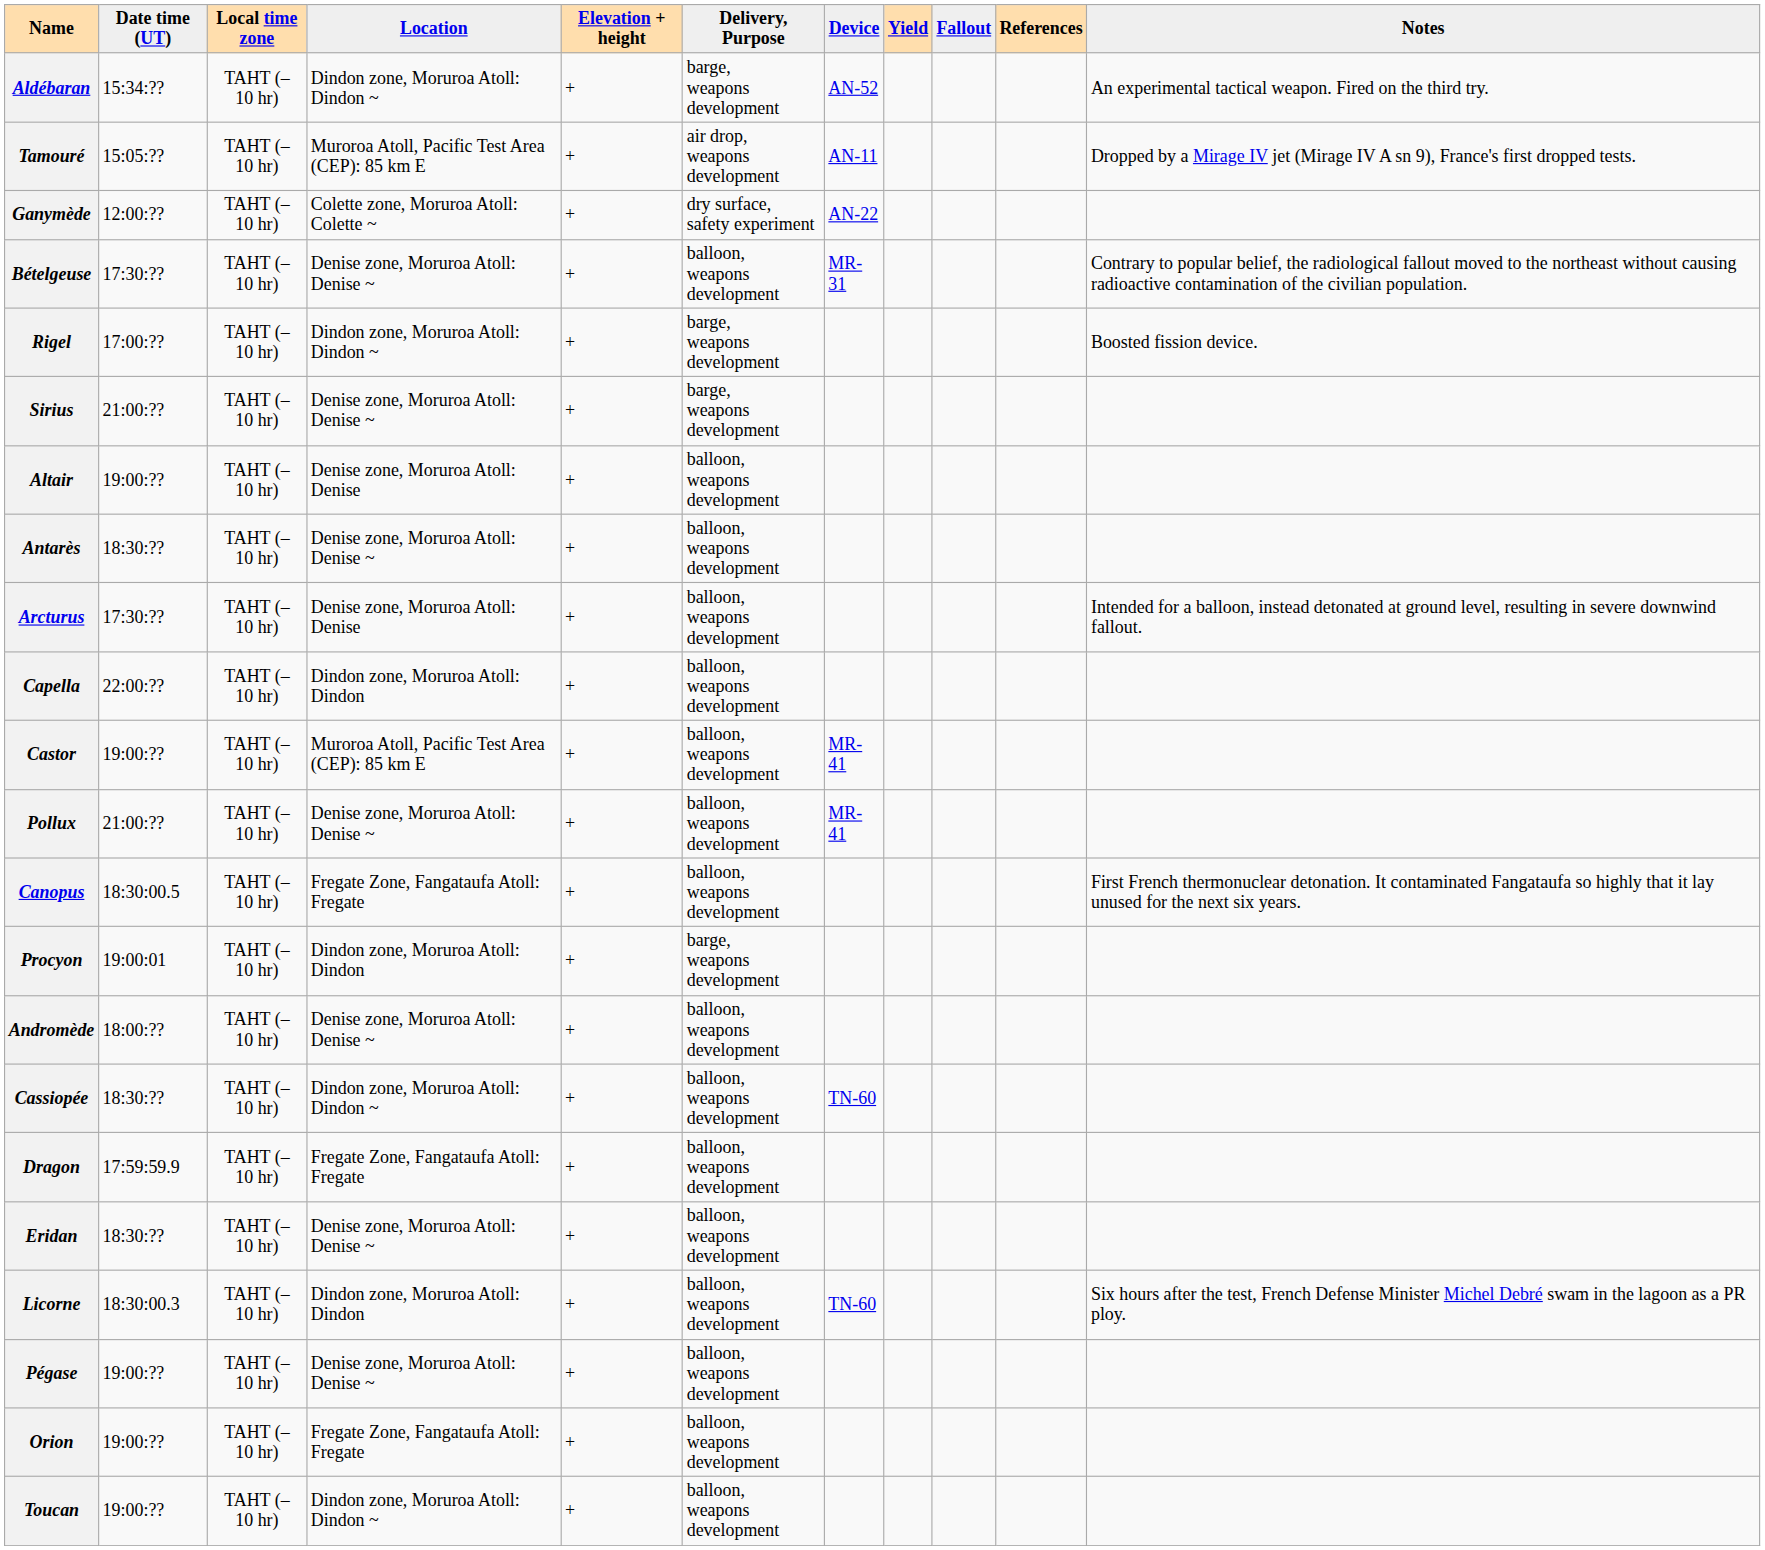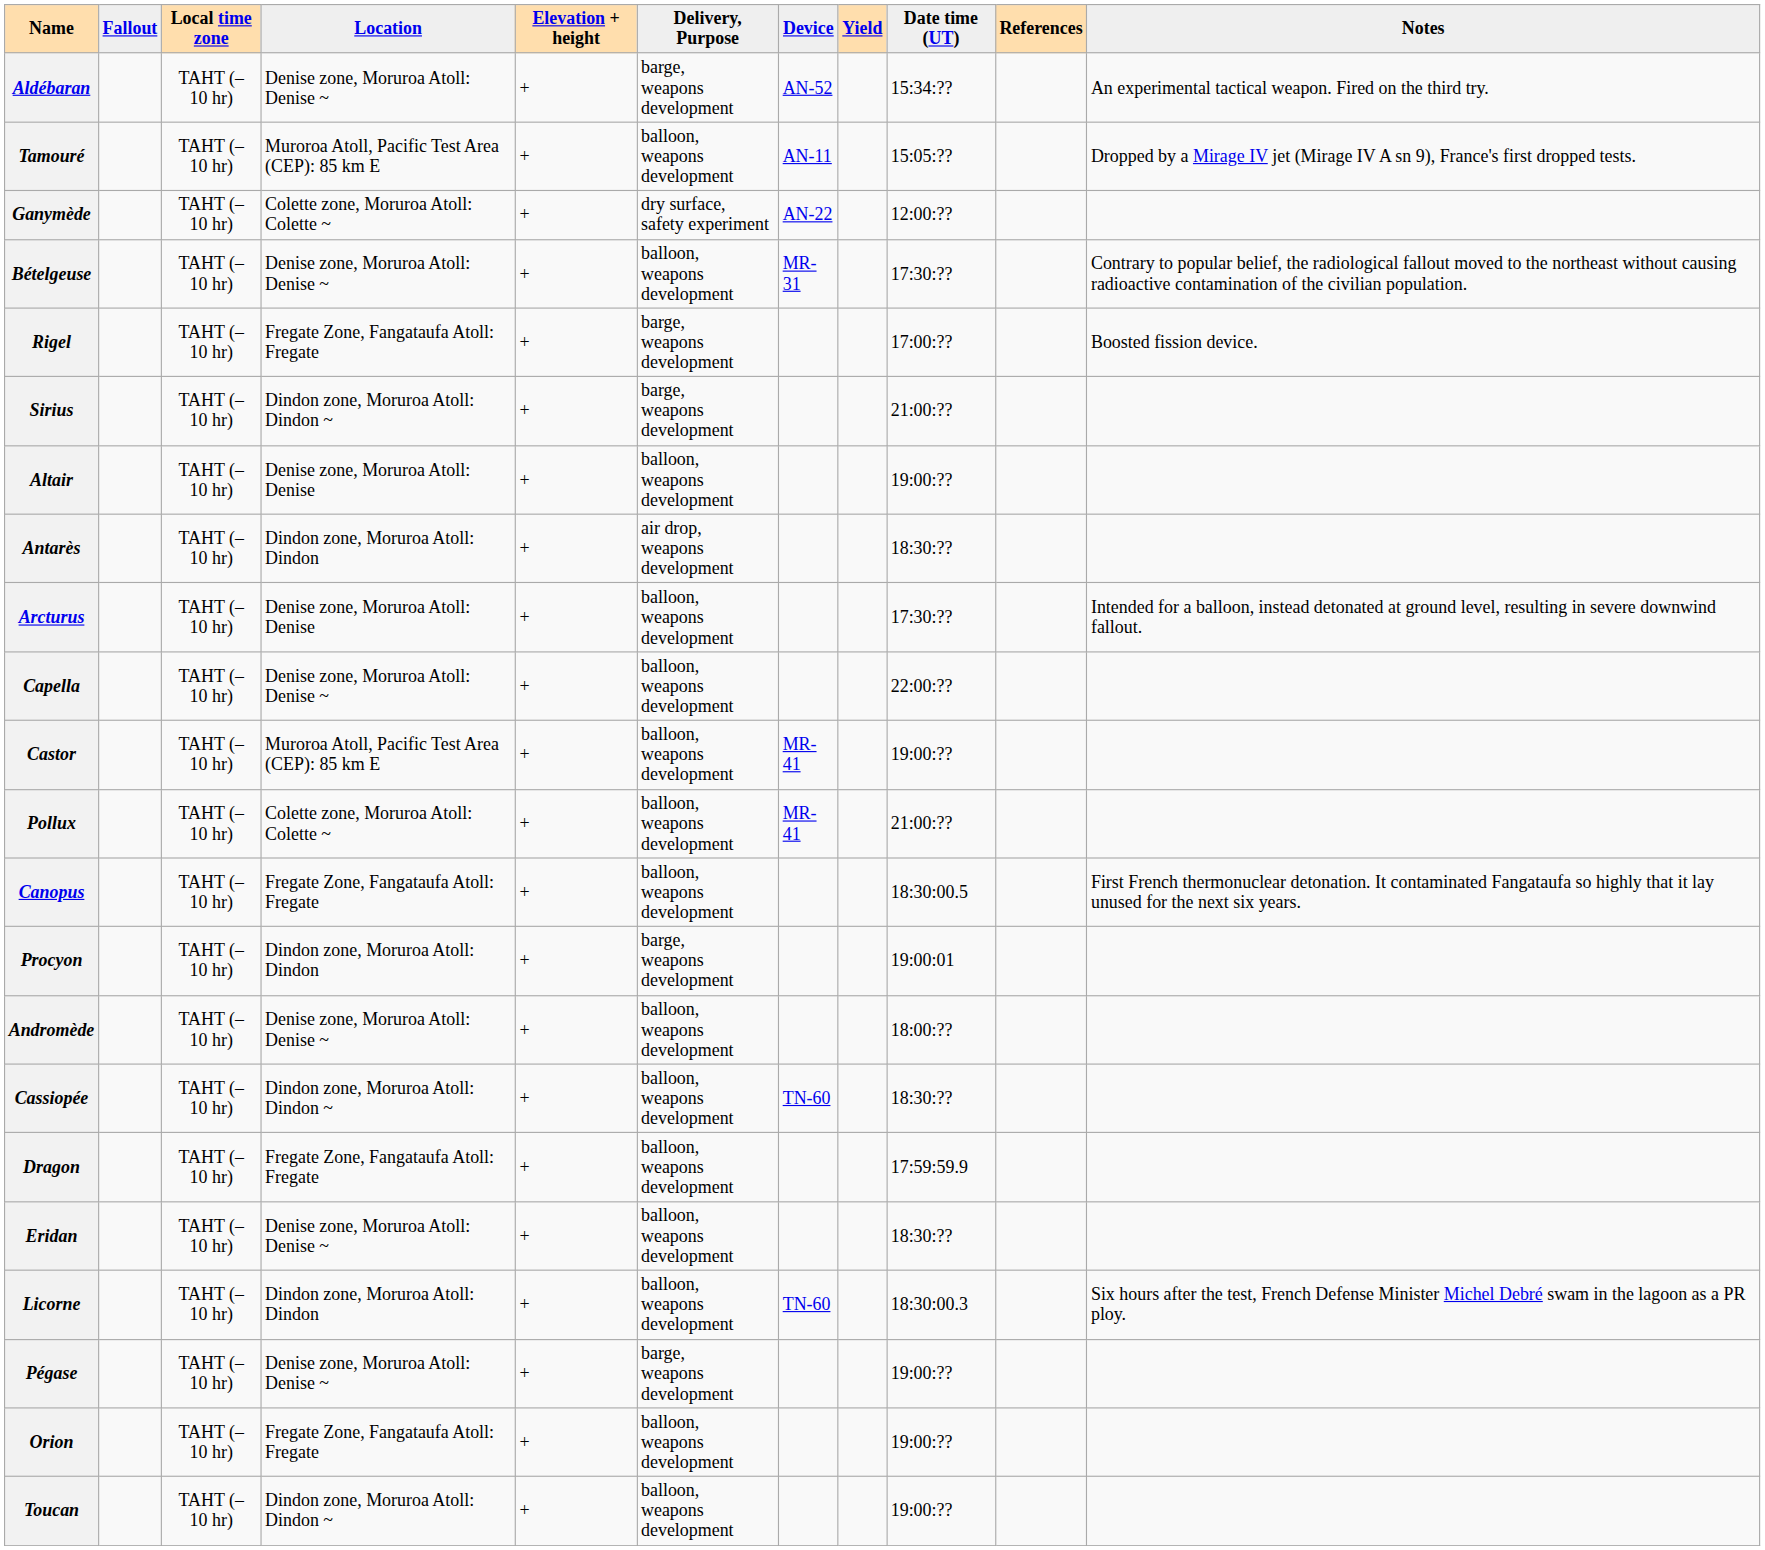columns swapped: Date time (UT) <-> Fallout
Aldébaran | Location: Dindon zone, Moruroa Atoll: Dindon ~ -> Denise zone, Moruroa Atoll: Denise ~
Tamouré | Delivery, Purpose: air drop, weapons development -> balloon, weapons development
Rigel | Location: Dindon zone, Moruroa Atoll: Dindon ~ -> Fregate Zone, Fangataufa Atoll: Fregate
Sirius | Location: Denise zone, Moruroa Atoll: Denise ~ -> Dindon zone, Moruroa Atoll: Dindon ~
Antarès | Location: Denise zone, Moruroa Atoll: Denise ~ -> Dindon zone, Moruroa Atoll: Dindon
Antarès | Delivery, Purpose: balloon, weapons development -> air drop, weapons development
Capella | Location: Dindon zone, Moruroa Atoll: Dindon -> Denise zone, Moruroa Atoll: Denise ~
Pollux | Location: Denise zone, Moruroa Atoll: Denise ~ -> Colette zone, Moruroa Atoll: Colette ~
Pégase | Delivery, Purpose: balloon, weapons development -> barge, weapons development
